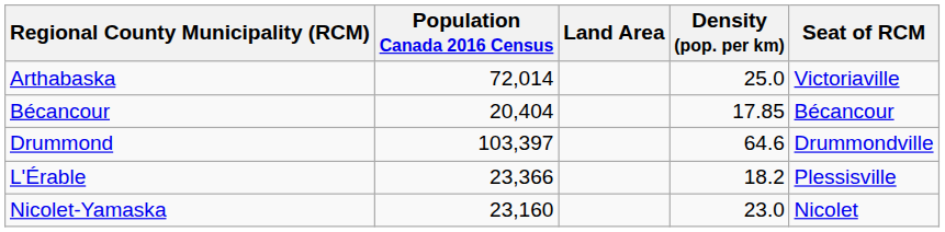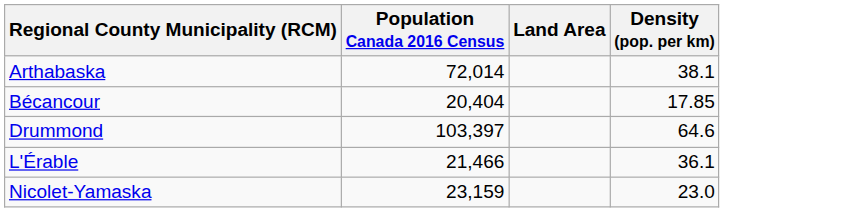- column: Seat of RCM | Victoriaville | Bécancour | Drummondville | Plessisville | Nicolet
Arthabaska | Density (pop. per km): 25.0 -> 38.1
L'Érable | Population Canada 2016 Census: 23,366 -> 21,466
L'Érable | Density (pop. per km): 18.2 -> 36.1
Nicolet-Yamaska | Population Canada 2016 Census: 23,160 -> 23,159
